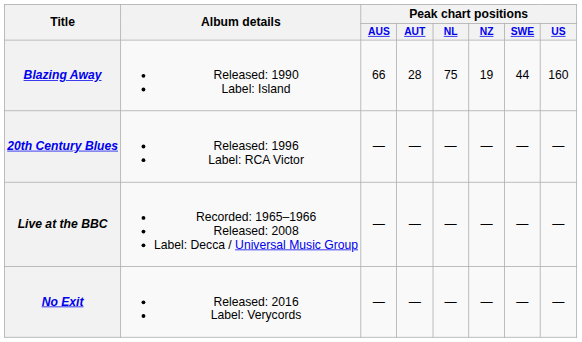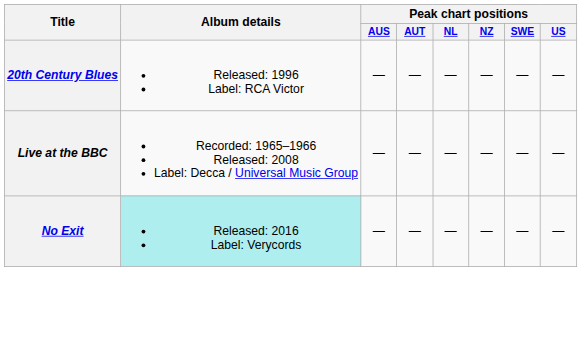- row: Blazing Away | Released: 1990 Label: Island | 66 | 28 | 75 | 19 | 44 | 160
No Exit | Album details: no background -> paleturquoise background
